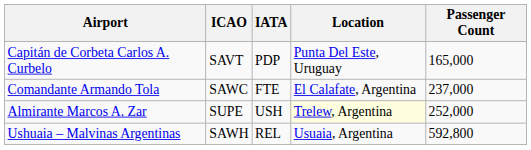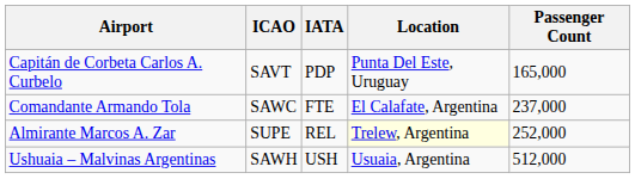Almirante Marcos A. Zar | IATA: USH -> REL
Ushuaia – Malvinas Argentinas | IATA: REL -> USH
Ushuaia – Malvinas Argentinas | Passenger Count: 592,800 -> 512,000
